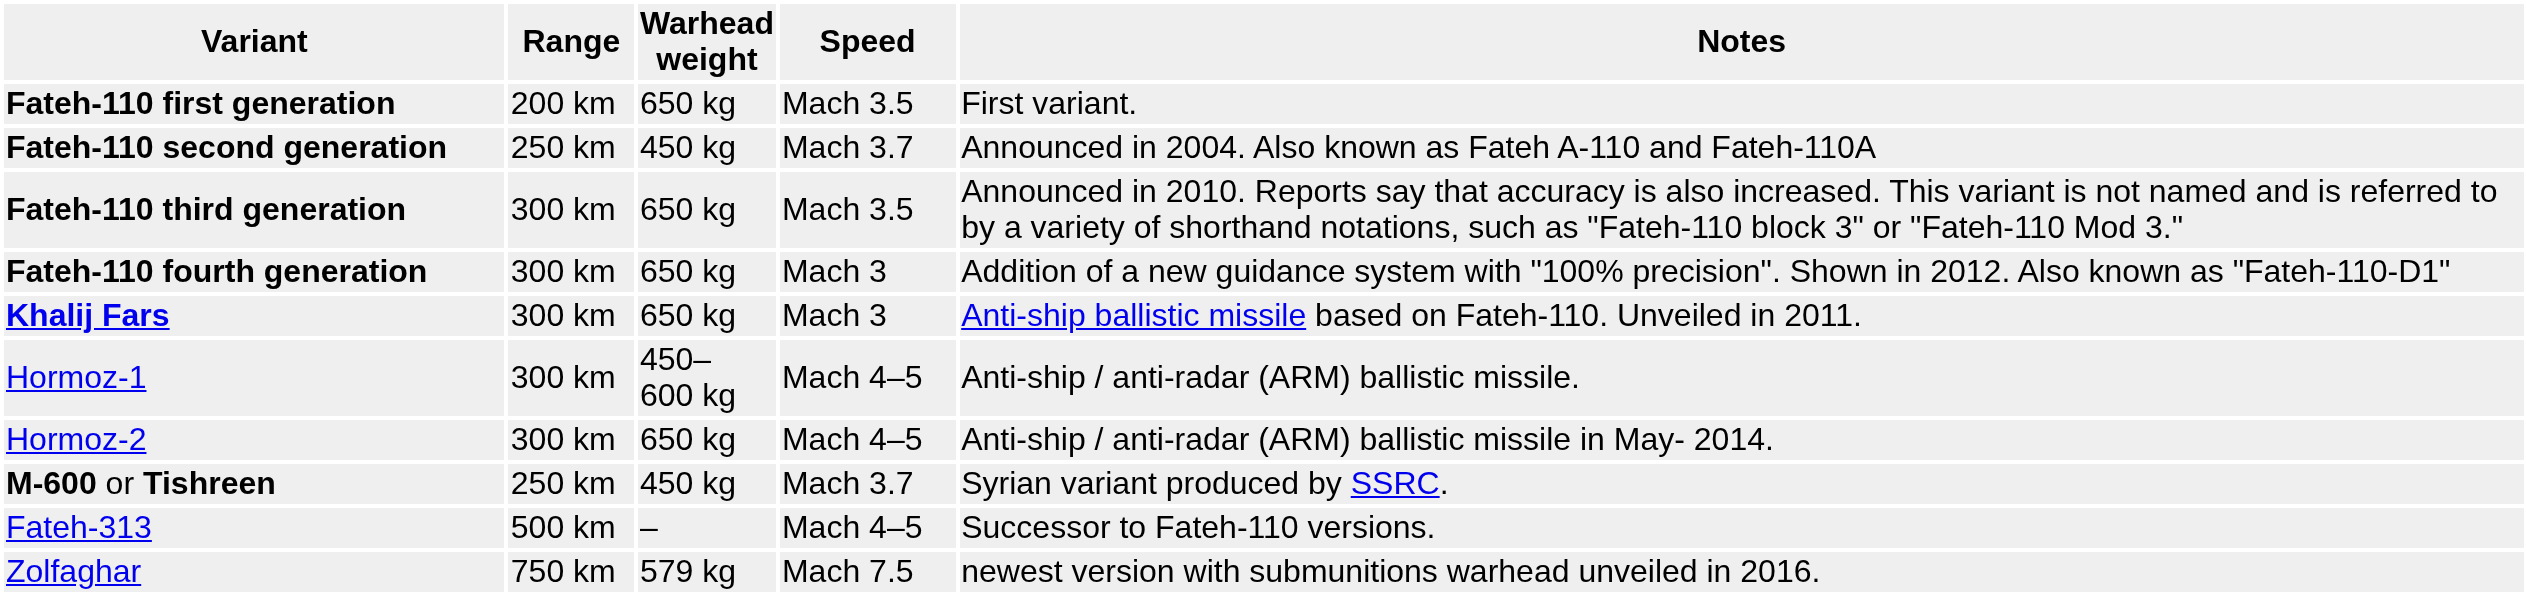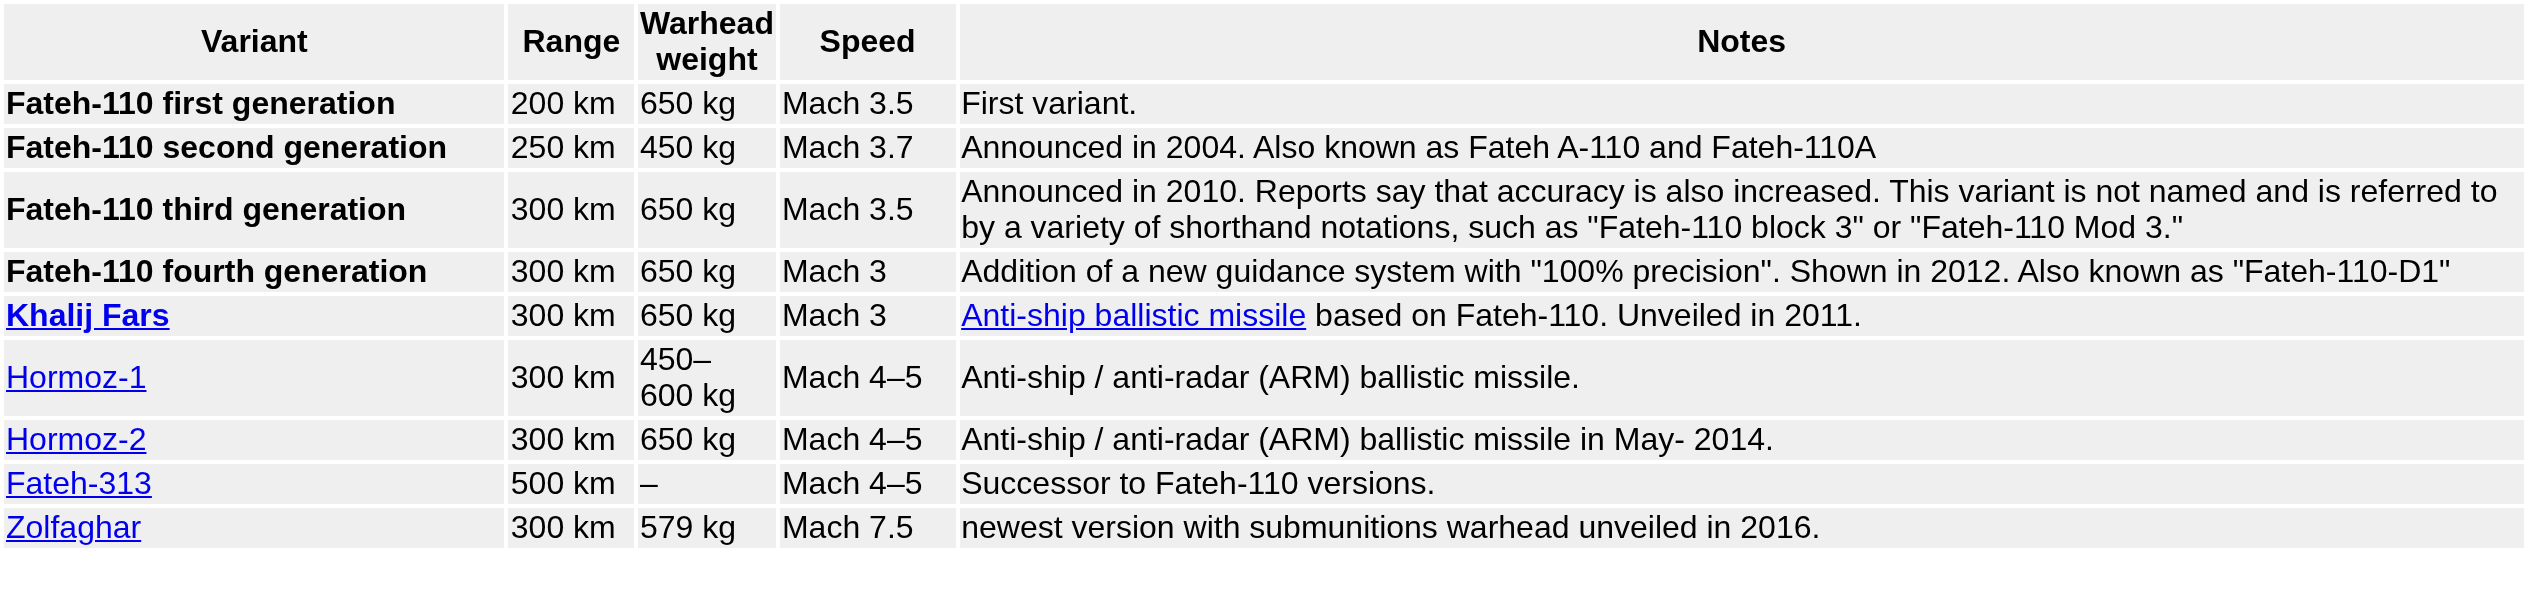- row: M-600 or Tishreen | 250 km | 450 kg | Mach 3.7 | Syrian variant produced by SSRC.
Zolfaghar | Range: 750 km -> 300 km
